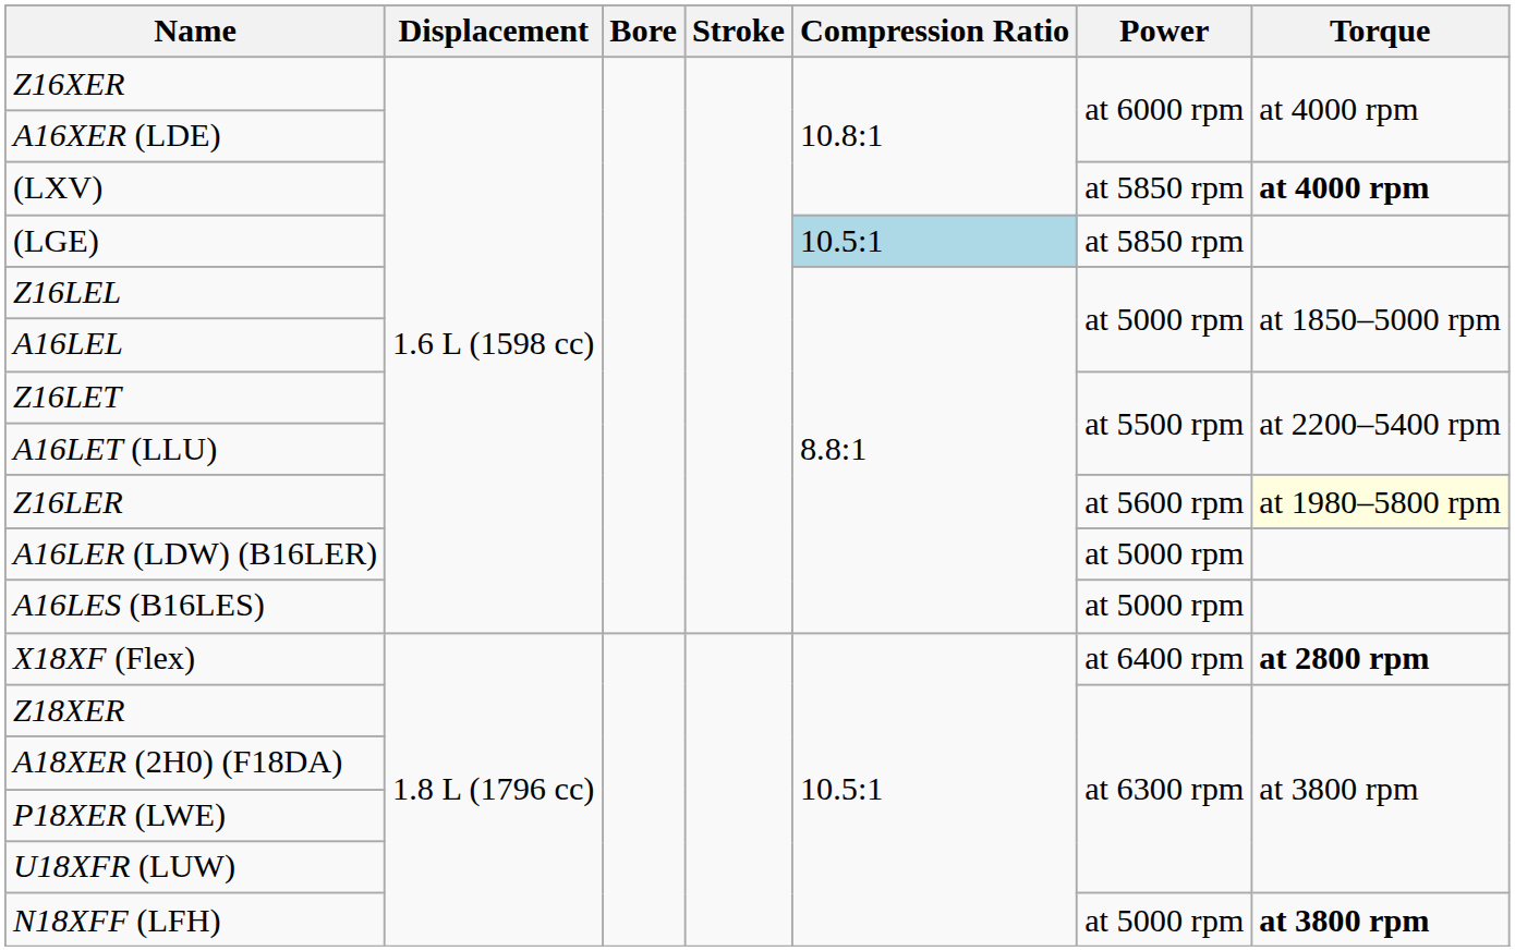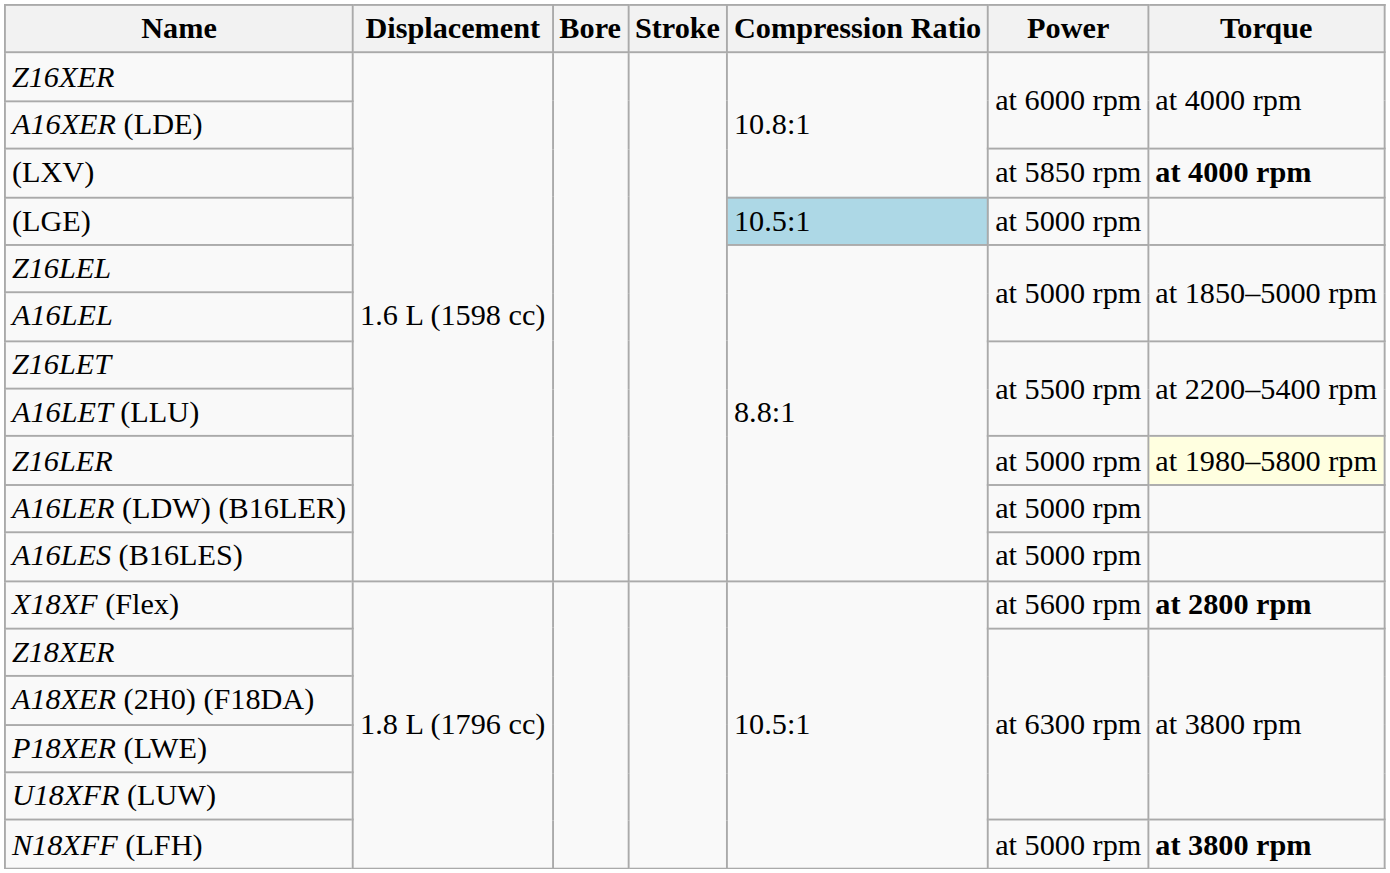(LGE) | Power: at 5850 rpm -> at 5000 rpm
Z16LER | Power: at 5600 rpm -> at 5000 rpm
X18XF (Flex) | Power: at 6400 rpm -> at 5600 rpm
